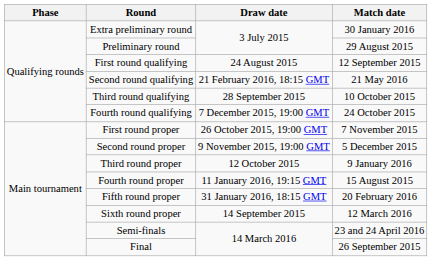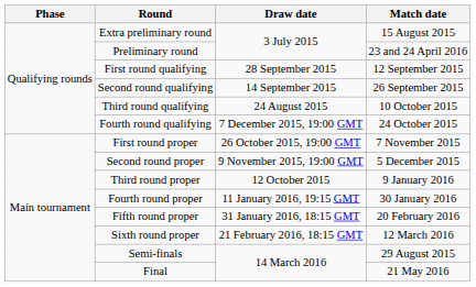Extra preliminary round | Match date: 30 January 2016 -> 15 August 2015
Preliminary round | Match date: 29 August 2015 -> 23 and 24 April 2016
First round qualifying | Draw date: 24 August 2015 -> 28 September 2015
Second round qualifying | Draw date: 21 February 2016, 18:15 GMT -> 14 September 2015
Second round qualifying | Match date: 21 May 2016 -> 26 September 2015
Third round qualifying | Draw date: 28 September 2015 -> 24 August 2015
Fourth round proper | Match date: 15 August 2015 -> 30 January 2016
Sixth round proper | Draw date: 14 September 2015 -> 21 February 2016, 18:15 GMT
Semi-finals | Match date: 23 and 24 April 2016 -> 29 August 2015
Final | Match date: 26 September 2015 -> 21 May 2016
